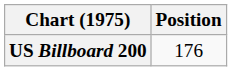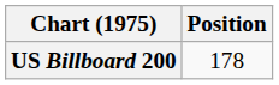US Billboard 200 | Position: 176 -> 178
